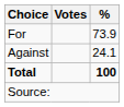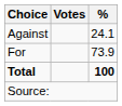rows swapped: For <-> Against
